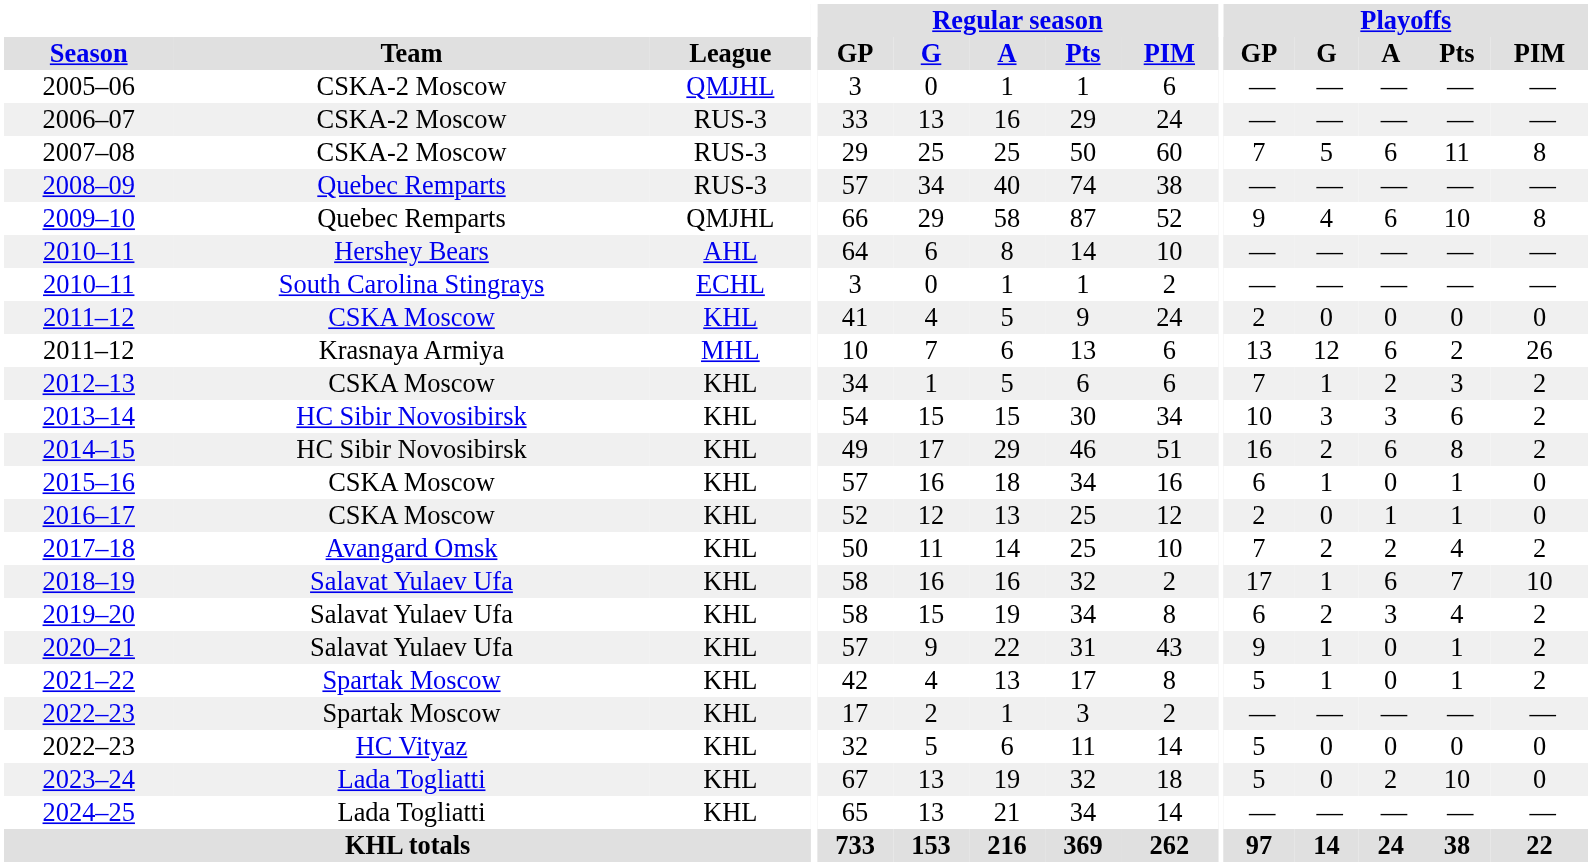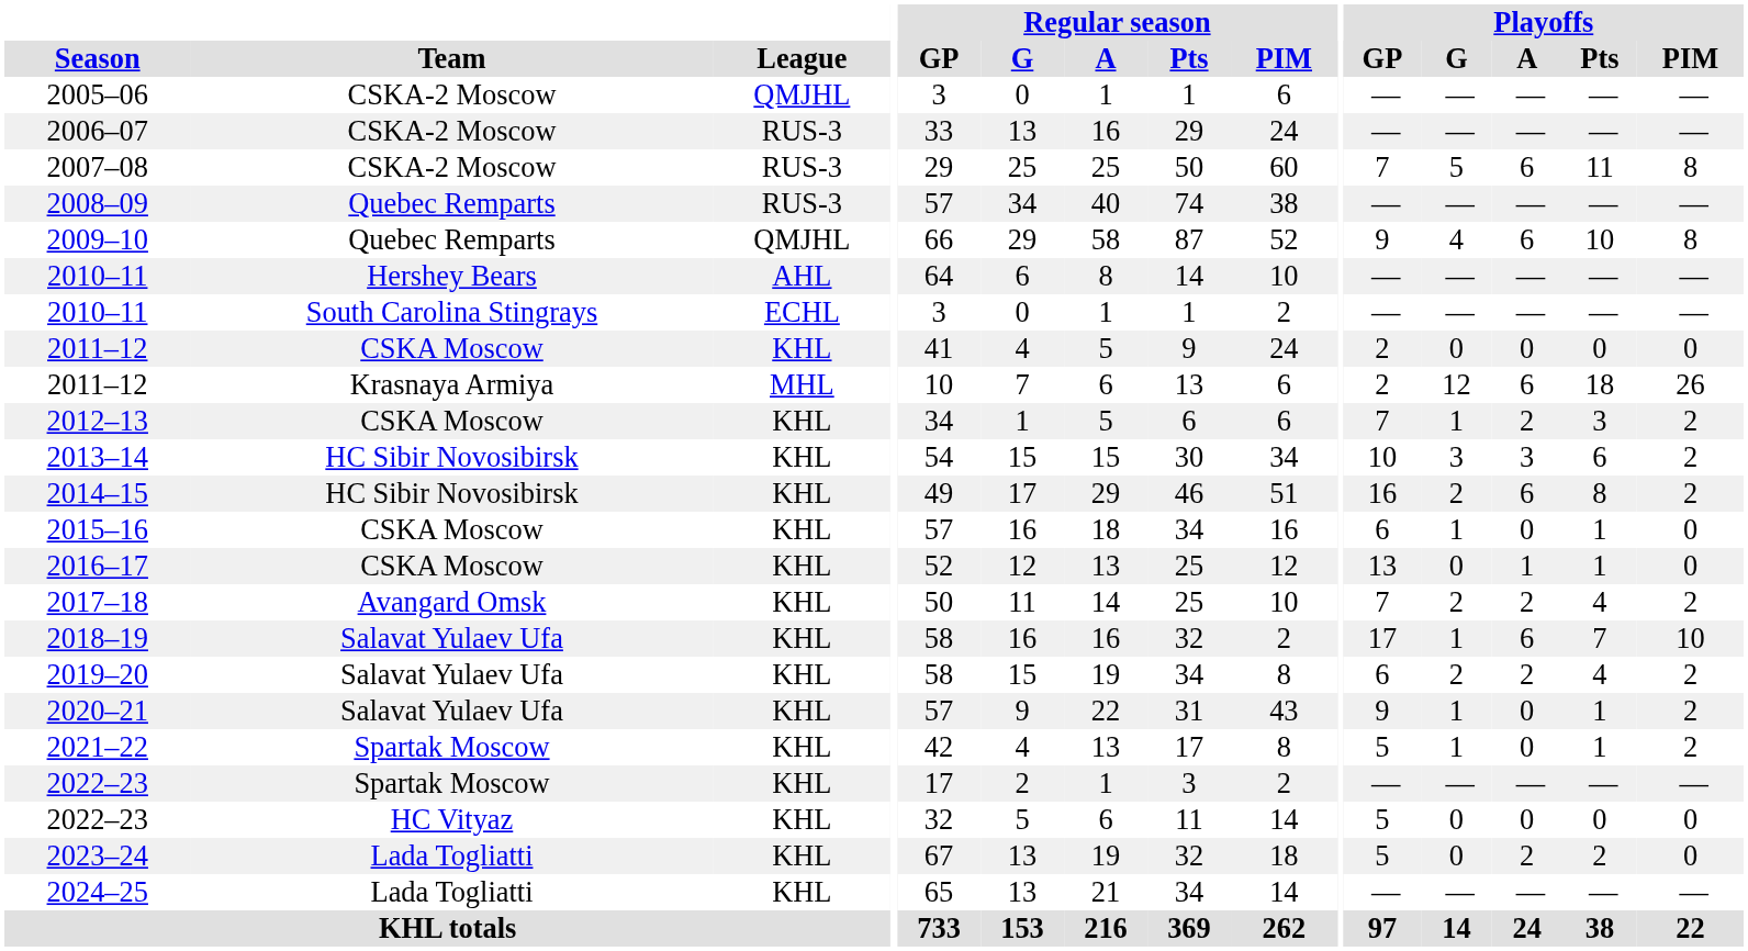2011–12 / Krasnaya Armiya | Playoffs / GP: 13 -> 2
2011–12 / Krasnaya Armiya | Playoffs / Pts: 2 -> 18
2016–17 | Playoffs / GP: 2 -> 13
2019–20 | Playoffs / A: 3 -> 2
2023–24 | Playoffs / Pts: 10 -> 2
